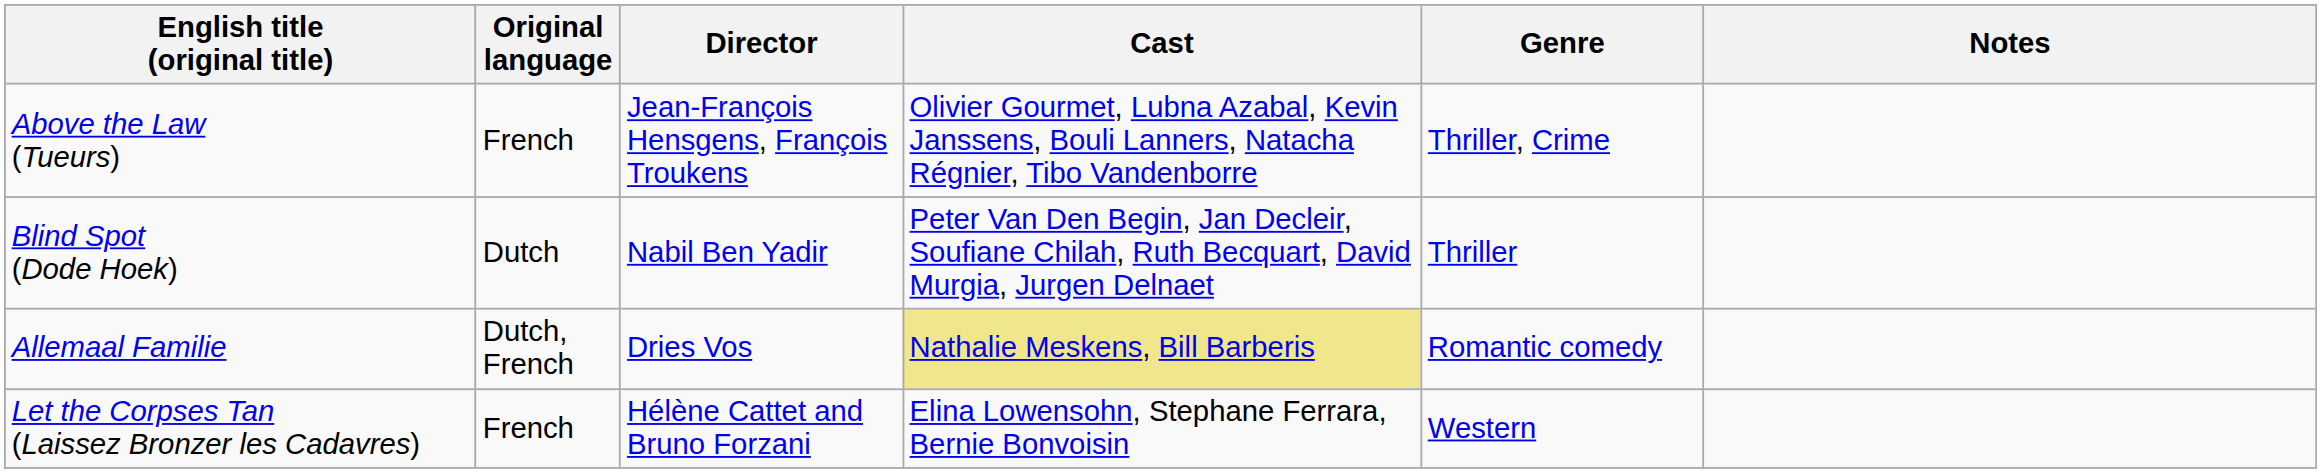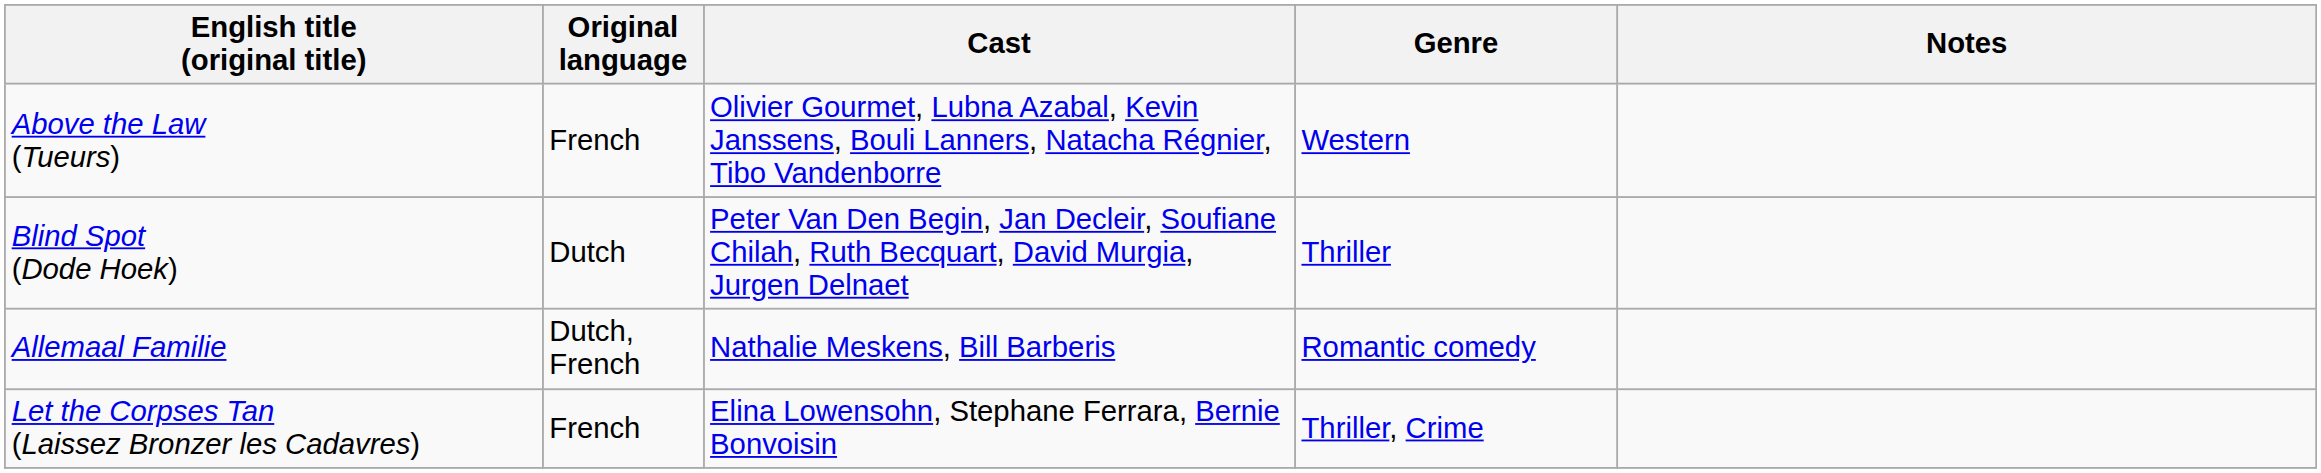- column: Director | Jean-François Hensgens, François Troukens | Nabil Ben Yadir | Dries Vos | Hélène Cattet and Bruno Forzani
Above the Law (Tueurs) | Genre: Thriller, Crime -> Western
Allemaal Familie | Cast: khaki background -> no background
Let the Corpses Tan (Laissez Bronzer les Cadavres) | Genre: Western -> Thriller, Crime
